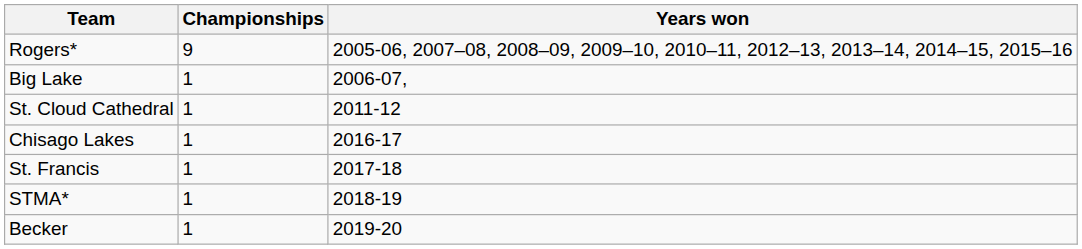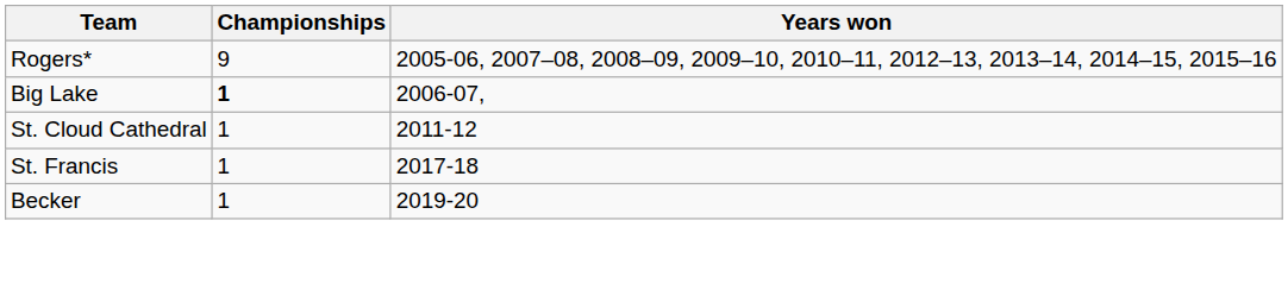Big Lake | Championships: normal -> bold
- row: Chisago Lakes | 1 | 2016-17
- row: STMA* | 1 | 2018-19
